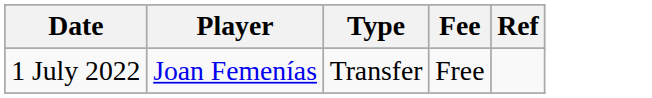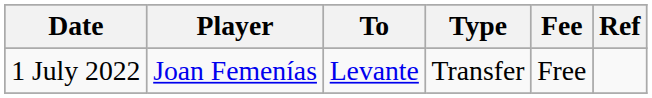+ column: To | Levante
